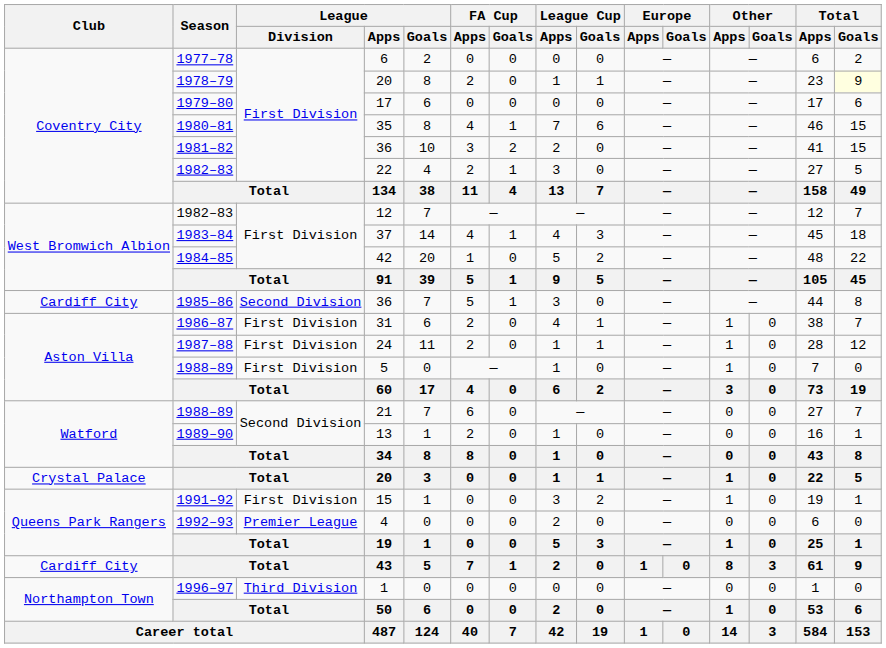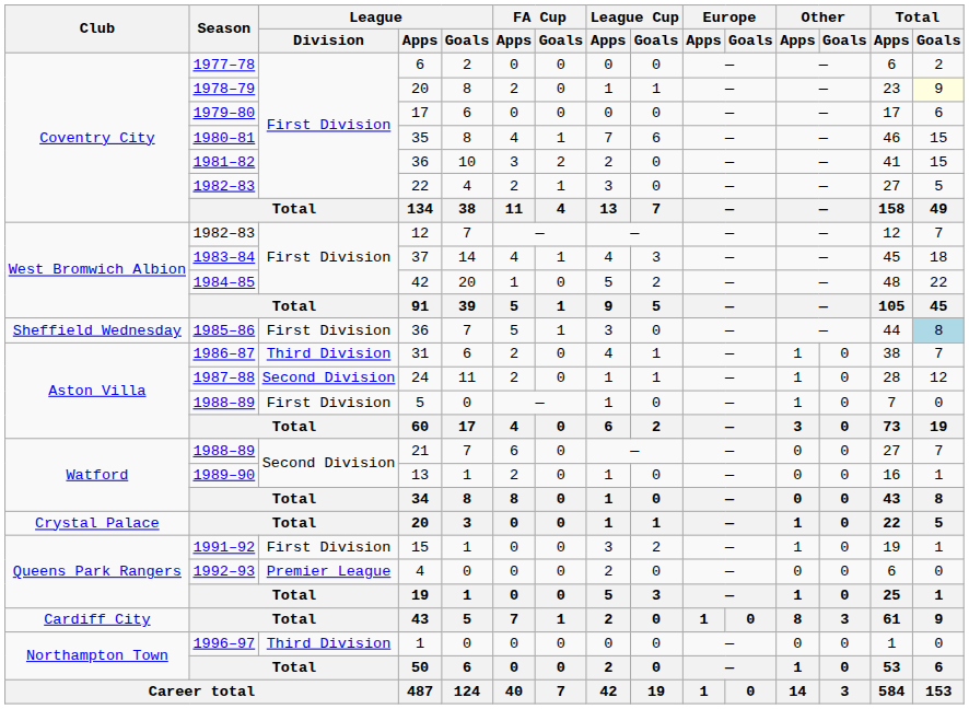1985–86 / 36 | Club: Cardiff City -> Sheffield Wednesday
1985–86 / 36 | League / Division: Second Division -> First Division
1985–86 / 36 | Total / Goals: no background -> lightblue background
31 | League / Division: First Division -> Third Division
24 | League / Division: First Division -> Second Division
